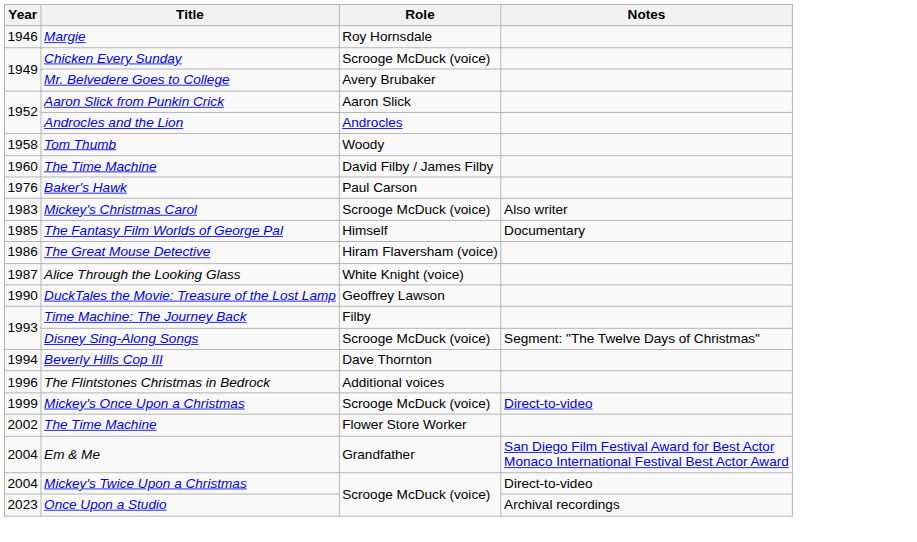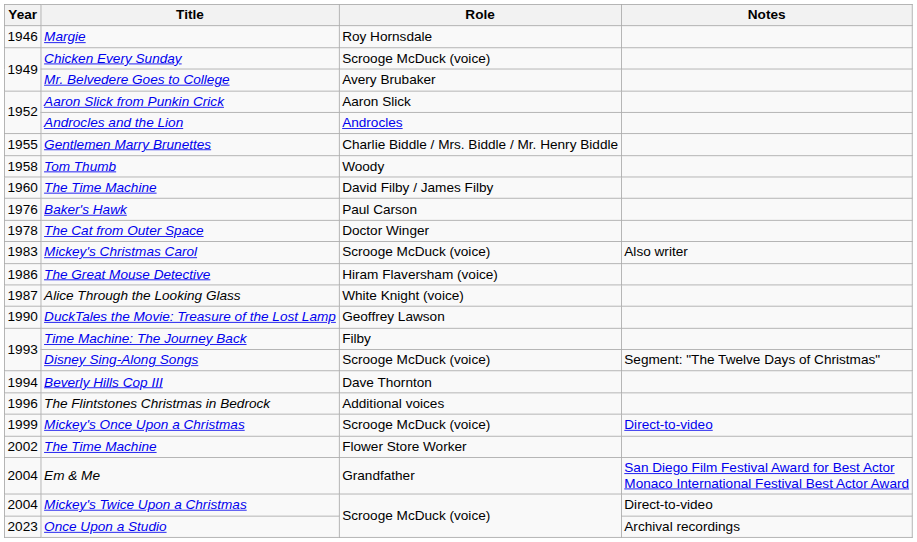+ row: 1955 | Gentlemen Marry Brunettes | Charlie Biddle / Mrs. Biddle / Mr. Henry Biddle
+ row: 1978 | The Cat from Outer Space | Doctor Winger
- row: 1985 | The Fantasy Film Worlds of George Pal | Himself | Documentary
